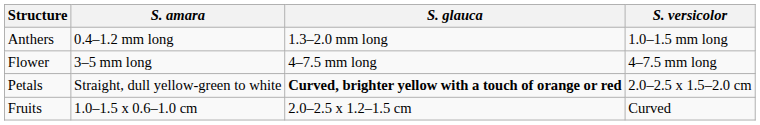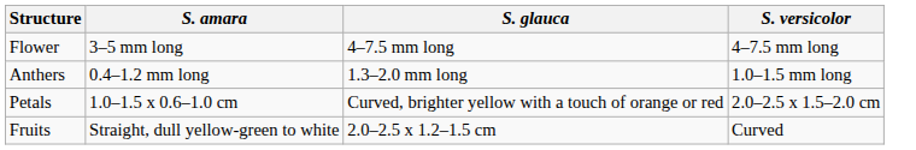rows swapped: Flower <-> Anthers
Petals | S. amara: Straight, dull yellow-green to white -> 1.0–1.5 x 0.6–1.0 cm
Petals | S. glauca: bold -> normal
Fruits | S. amara: 1.0–1.5 x 0.6–1.0 cm -> Straight, dull yellow-green to white
